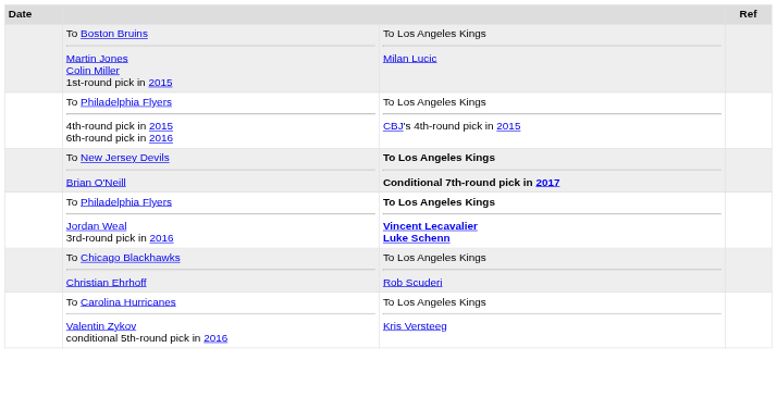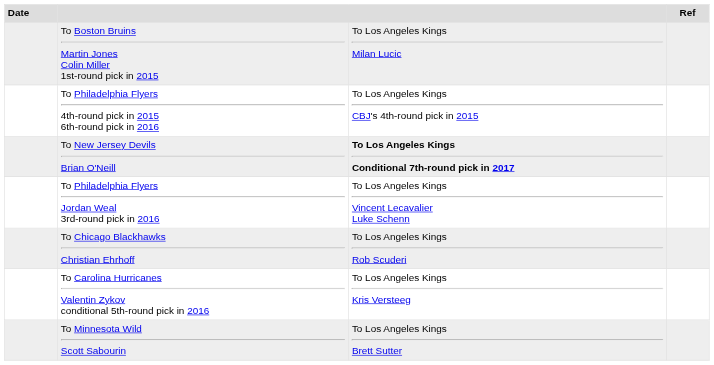To Philadelphia Flyers Jordan Weal 3rd-round pick in 2016 | column 3: bold -> normal
+ row: To Minnesota Wild Scott Sabourin | To Los Angeles Kings Brett Sutter
